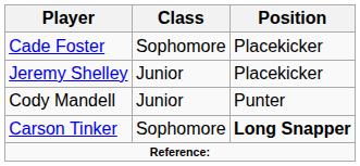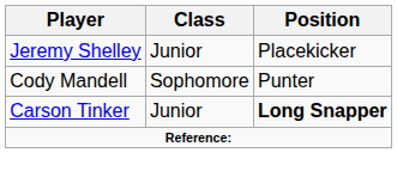- row: Cade Foster | Sophomore | Placekicker
Cody Mandell | Class: Junior -> Sophomore
Carson Tinker | Class: Sophomore -> Junior
